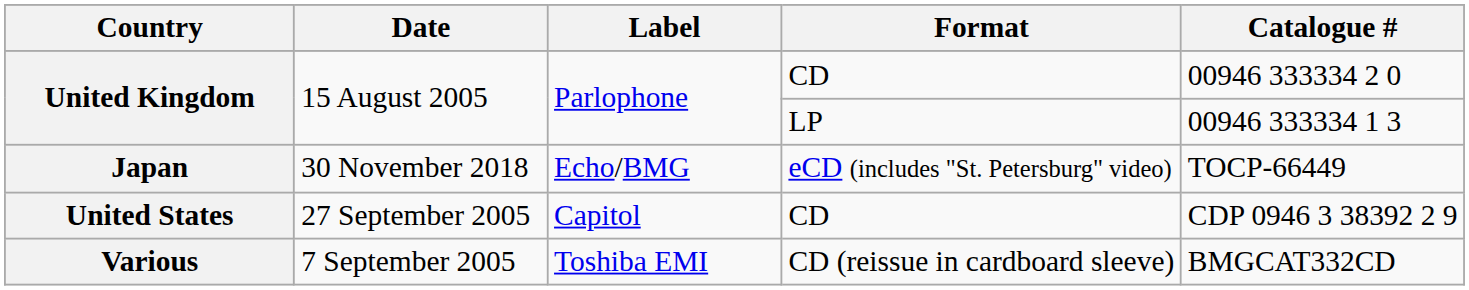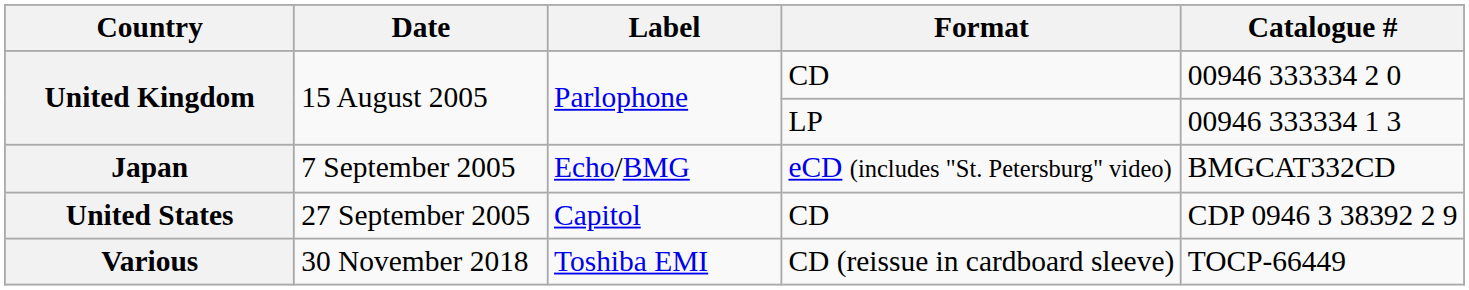Japan | Date: 30 November 2018 -> 7 September 2005
Japan | Catalogue #: TOCP-66449 -> BMGCAT332CD
Various | Date: 7 September 2005 -> 30 November 2018
Various | Catalogue #: BMGCAT332CD -> TOCP-66449
